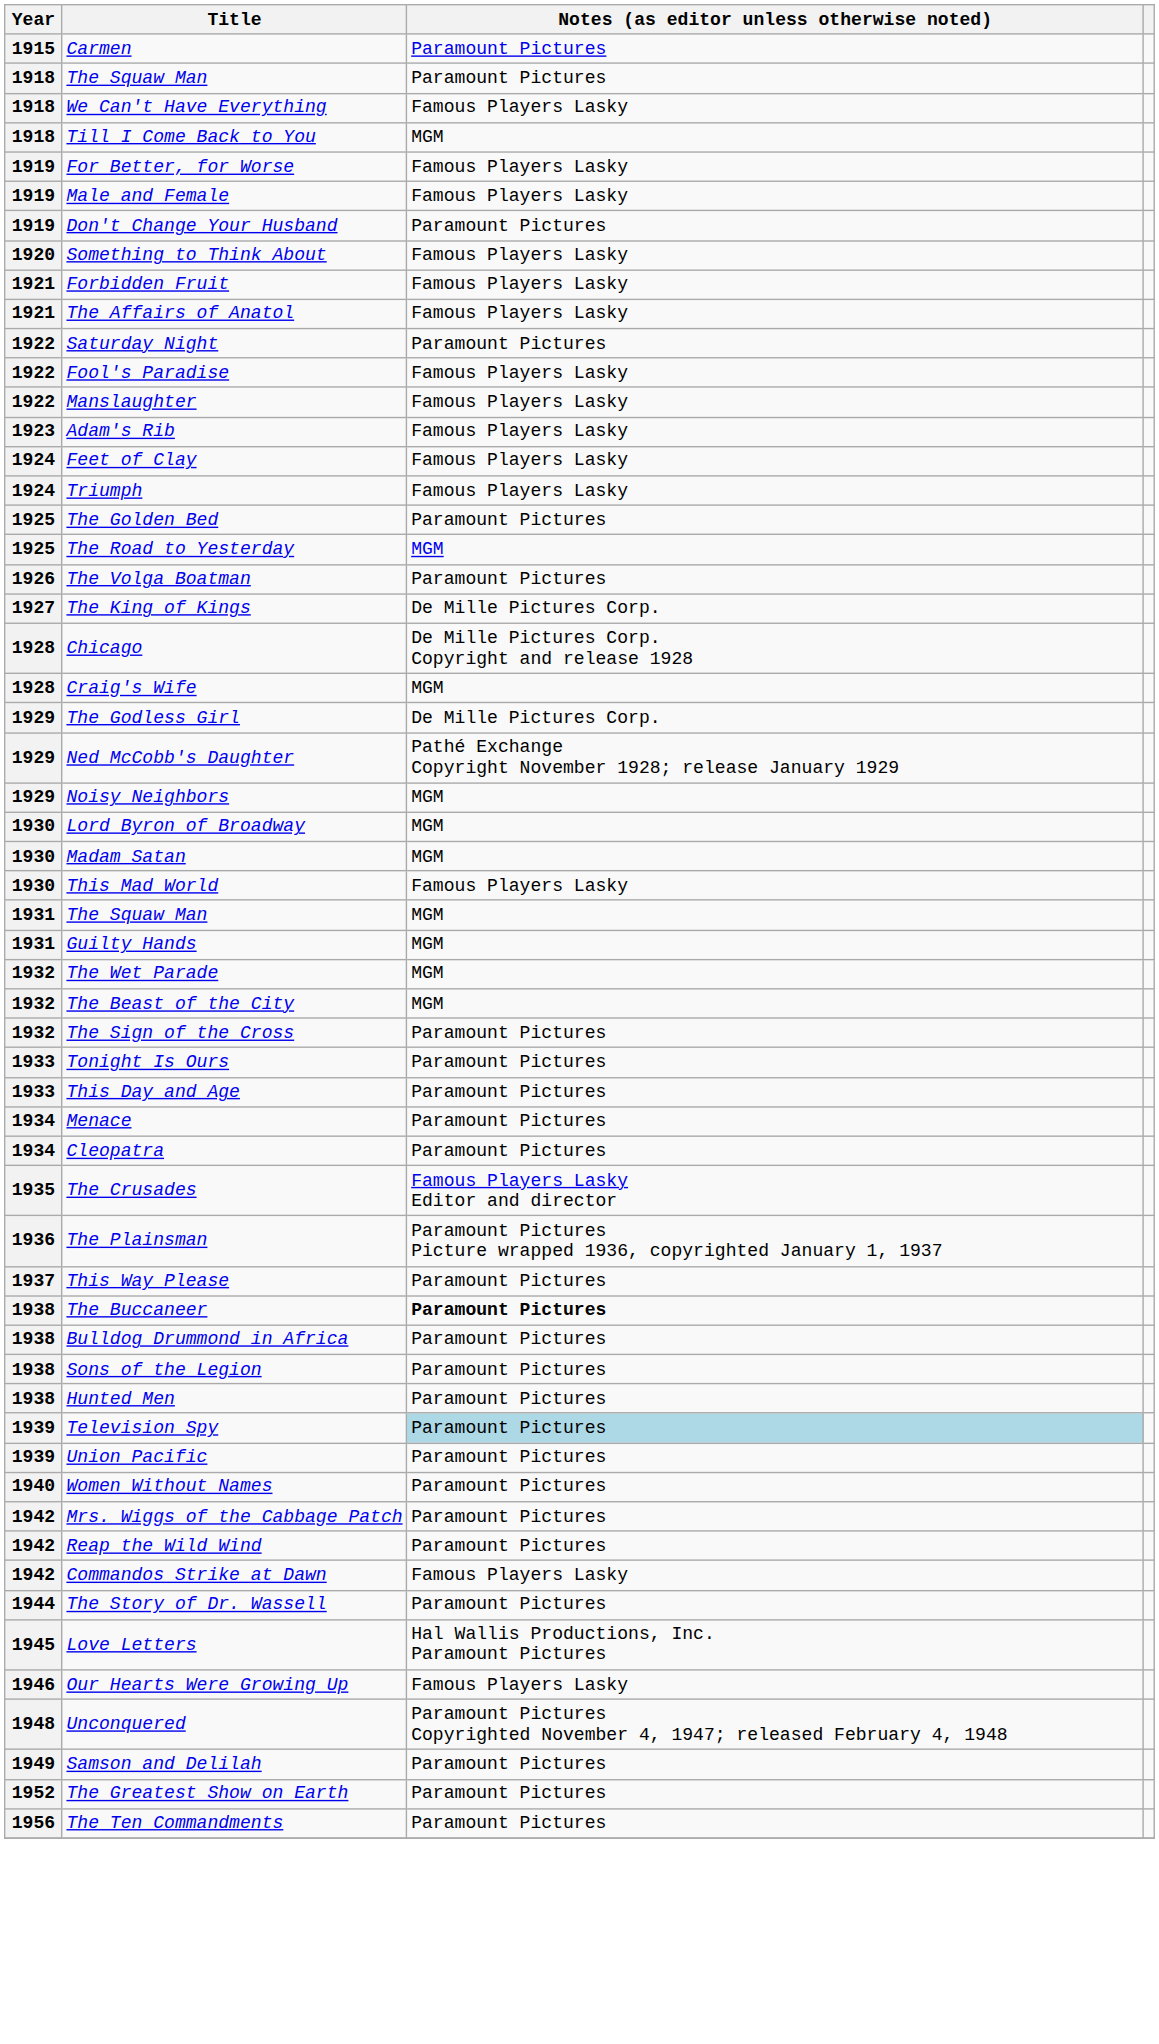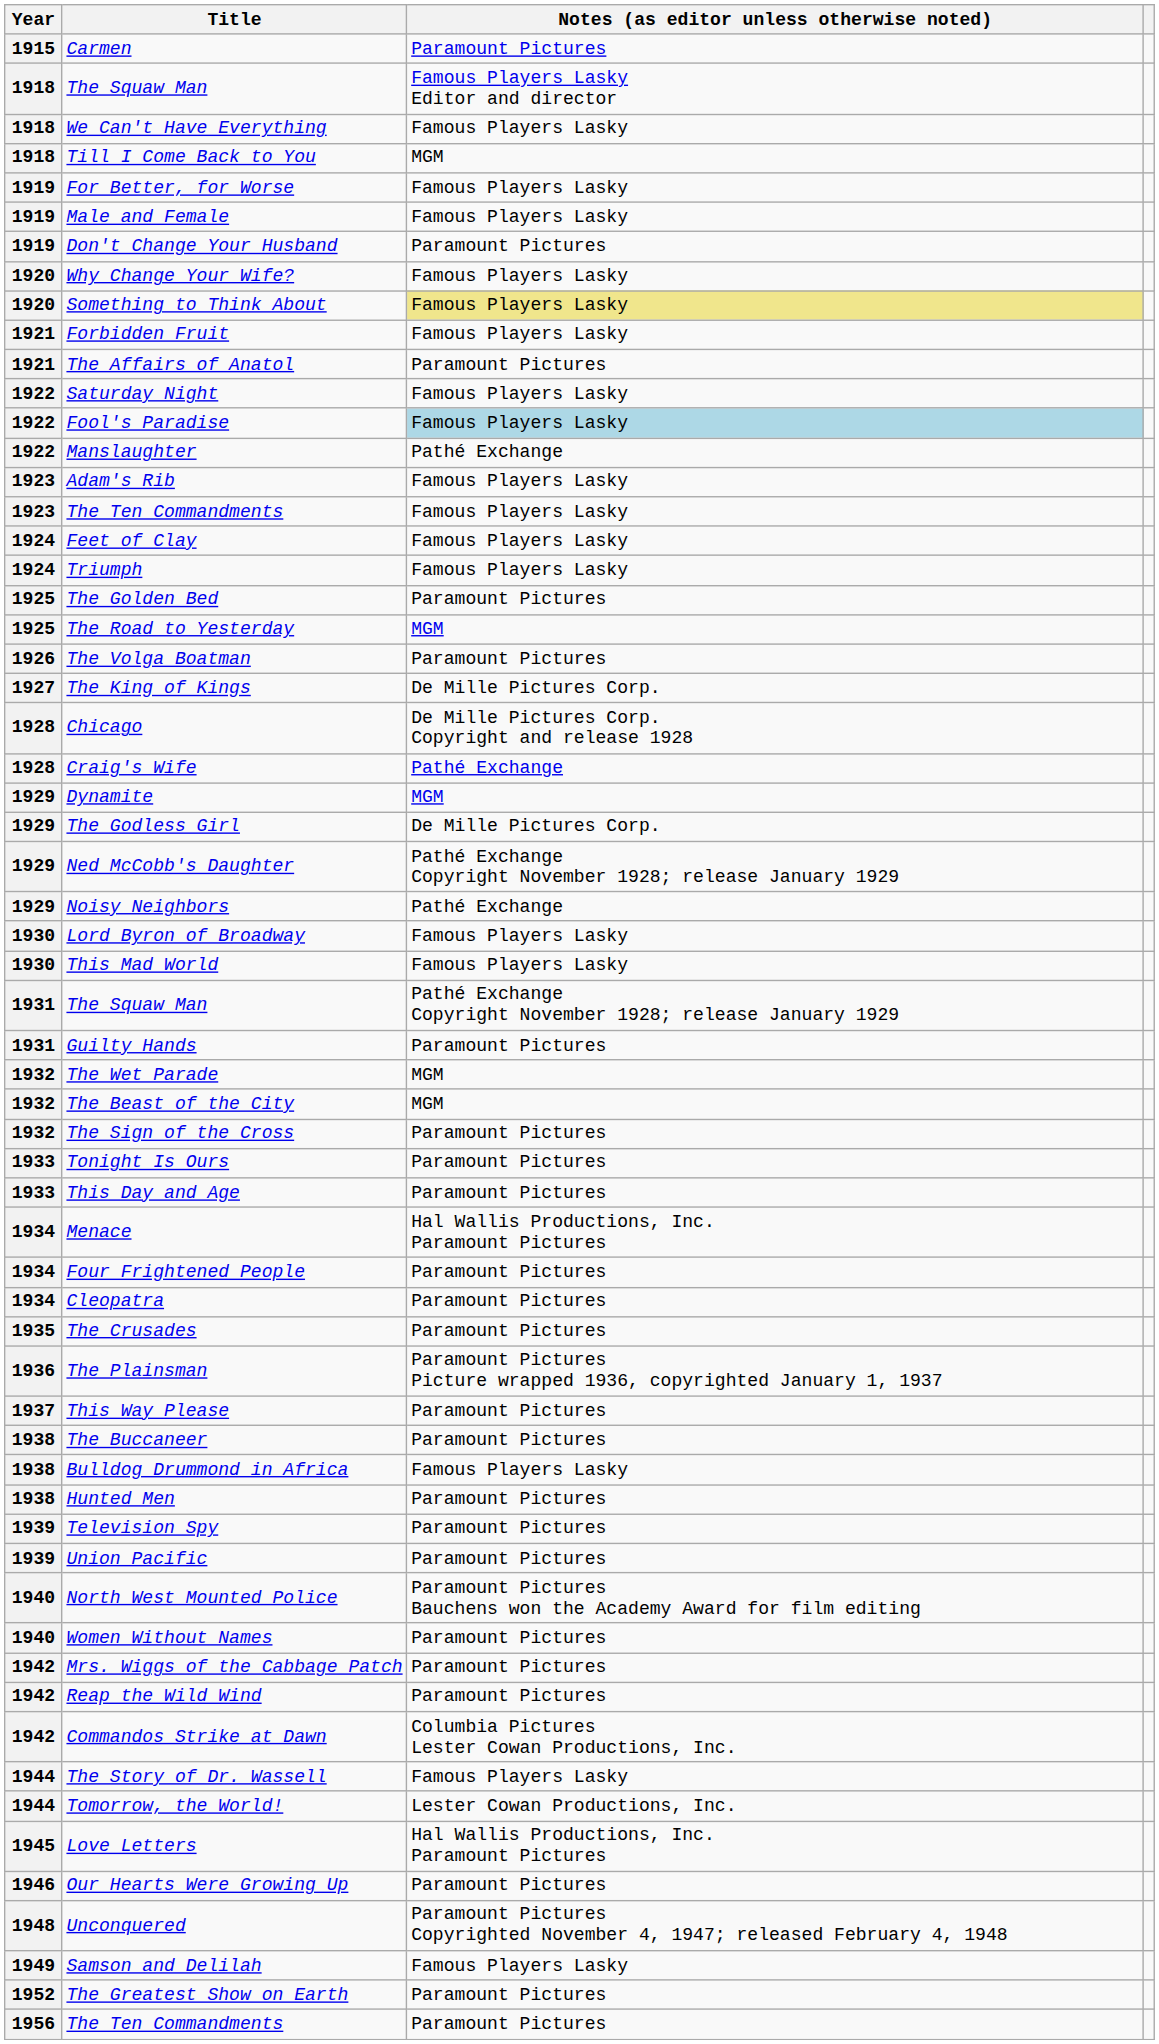1918 / The Squaw Man | Notes (as editor unless otherwise noted): Paramount Pictures -> Famous Players Lasky Editor and director
+ row: 1920 | Why Change Your Wife? | Famous Players Lasky
Something to Think About | Notes (as editor unless otherwise noted): no background -> khaki background
The Affairs of Anatol | Notes (as editor unless otherwise noted): Famous Players Lasky -> Paramount Pictures
Saturday Night | Notes (as editor unless otherwise noted): Paramount Pictures -> Famous Players Lasky
Fool's Paradise | Notes (as editor unless otherwise noted): no background -> lightblue background
Manslaughter | Notes (as editor unless otherwise noted): Famous Players Lasky -> Pathé Exchange
+ row: 1923 | The Ten Commandments | Famous Players Lasky
Craig's Wife | Notes (as editor unless otherwise noted): MGM -> Pathé Exchange
+ row: 1929 | Dynamite | MGM
Noisy Neighbors | Notes (as editor unless otherwise noted): MGM -> Pathé Exchange
Lord Byron of Broadway | Notes (as editor unless otherwise noted): MGM -> Famous Players Lasky
- row: 1930 | Madam Satan | MGM
1931 / The Squaw Man | Notes (as editor unless otherwise noted): MGM -> Pathé Exchange Copyright November 1928; release January 1929
Guilty Hands | Notes (as editor unless otherwise noted): MGM -> Paramount Pictures
Menace | Notes (as editor unless otherwise noted): Paramount Pictures -> Hal Wallis Productions, Inc. Paramount Pictures
+ row: 1934 | Four Frightened People | Paramount Pictures
The Crusades | Notes (as editor unless otherwise noted): Famous Players Lasky Editor and director -> Paramount Pictures
The Buccaneer | Notes (as editor unless otherwise noted): bold -> normal
Bulldog Drummond in Africa | Notes (as editor unless otherwise noted): Paramount Pictures -> Famous Players Lasky
- row: 1938 | Sons of the Legion | Paramount Pictures
Television Spy | Notes (as editor unless otherwise noted): lightblue background -> no background
+ row: 1940 | North West Mounted Police | Paramount Pictures Bauchens won the Academy Award for film editing
Commandos Strike at Dawn | Notes (as editor unless otherwise noted): Famous Players Lasky -> Columbia Pictures Lester Cowan Productions, Inc.
The Story of Dr. Wassell | Notes (as editor unless otherwise noted): Paramount Pictures -> Famous Players Lasky
+ row: 1944 | Tomorrow, the World! | Lester Cowan Productions, Inc.
Our Hearts Were Growing Up | Notes (as editor unless otherwise noted): Famous Players Lasky -> Paramount Pictures
Samson and Delilah | Notes (as editor unless otherwise noted): Paramount Pictures -> Famous Players Lasky
